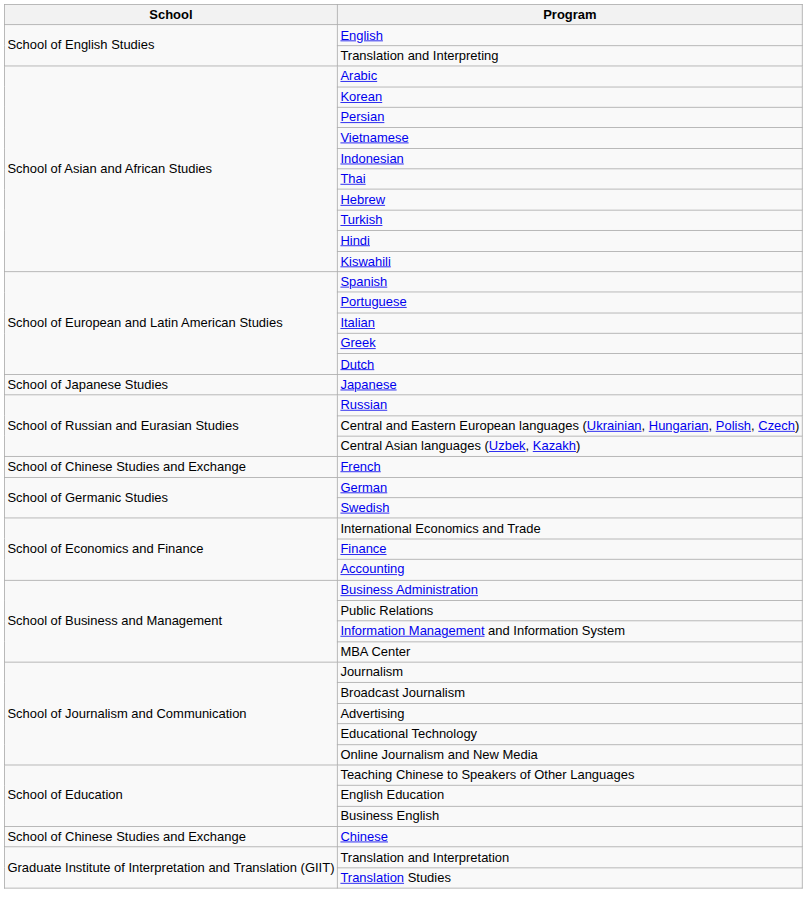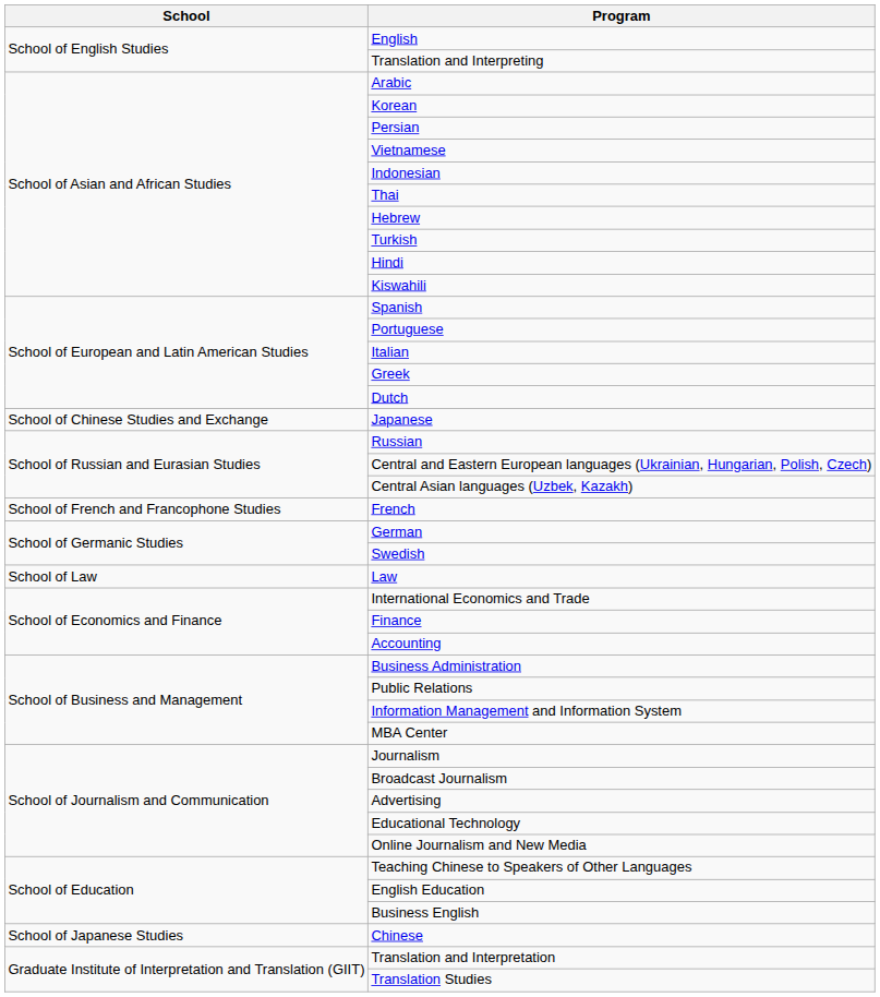Japanese | School: School of Japanese Studies -> School of Chinese Studies and Exchange
French | School: School of Chinese Studies and Exchange -> School of French and Francophone Studies
+ row: School of Law | Law
Chinese | School: School of Chinese Studies and Exchange -> School of Japanese Studies
